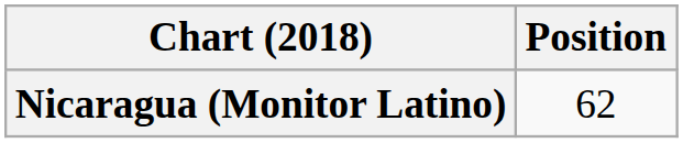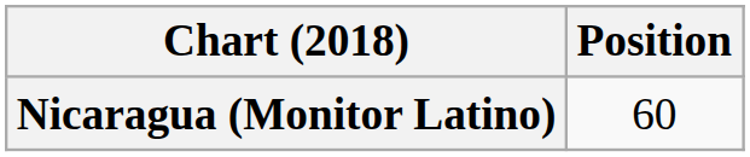Nicaragua (Monitor Latino) | Position: 62 -> 60
